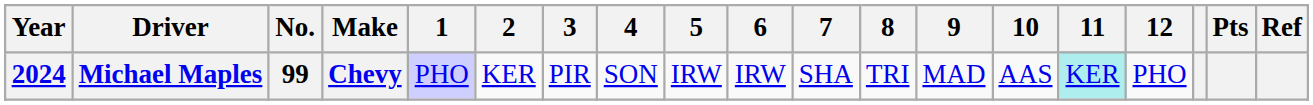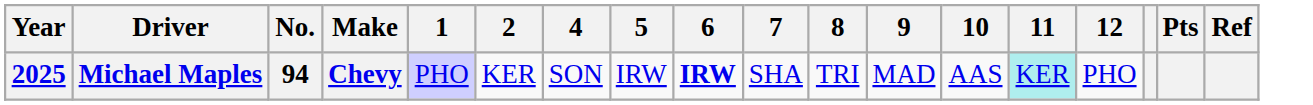- column: 3 | PIR
Michael Maples | Year: 2024 -> 2025
Michael Maples | No.: 99 -> 94
Michael Maples | 6: normal -> bold
